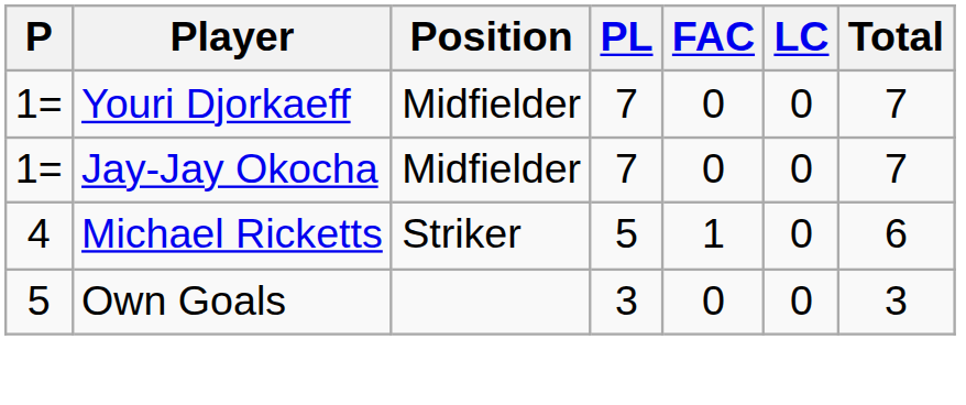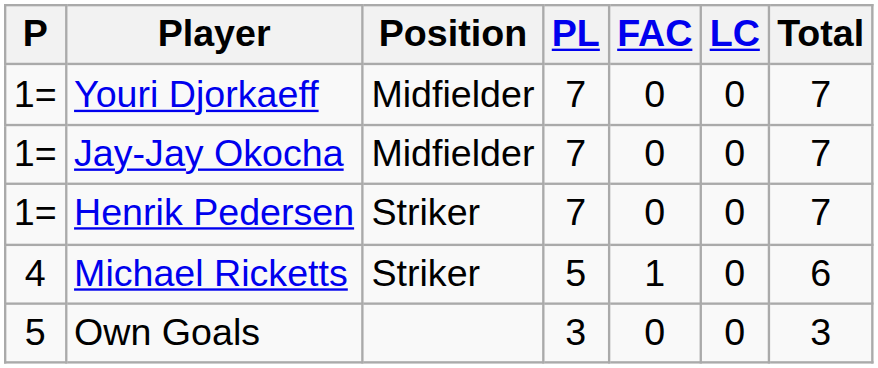+ row: 1= | Henrik Pedersen | Striker | 7 | 0 | 0 | 7
